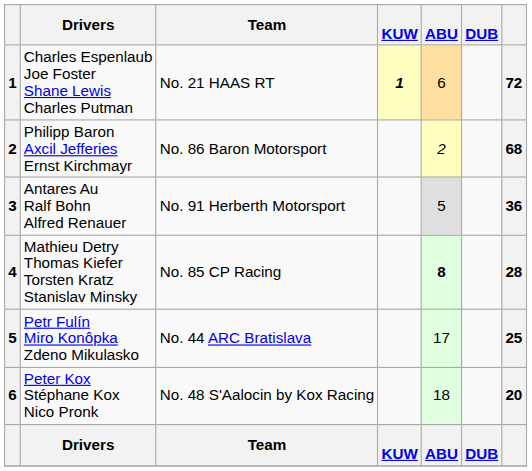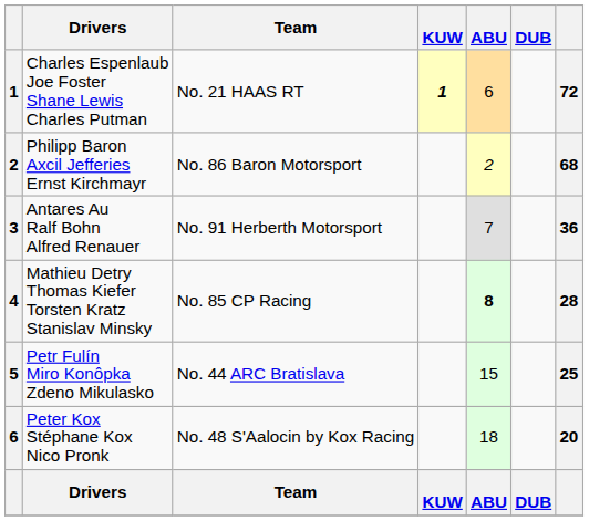Antares Au Ralf Bohn Alfred Renauer | ABU: 5 -> 7
Petr Fulín Miro Konôpka Zdeno Mikulasko | ABU: 17 -> 15
